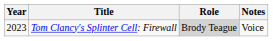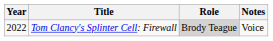Tom Clancy's Splinter Cell: Firewall | Year: 2023 -> 2022
